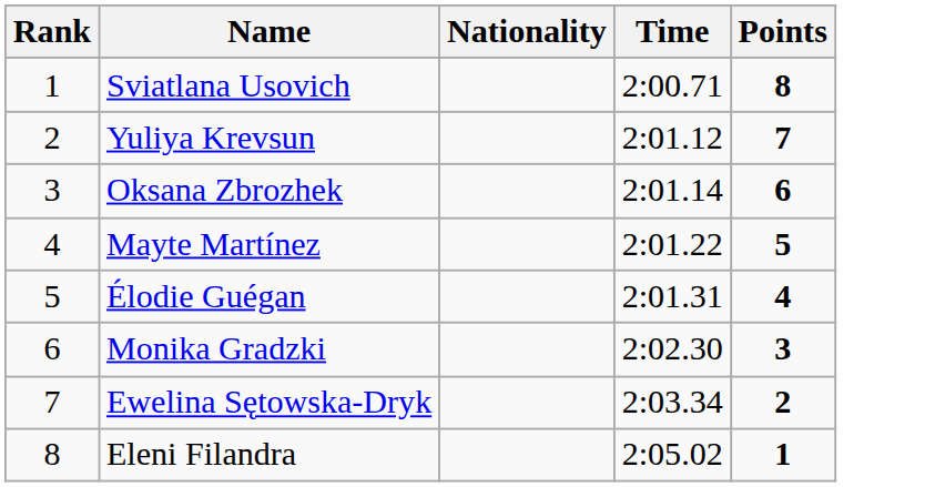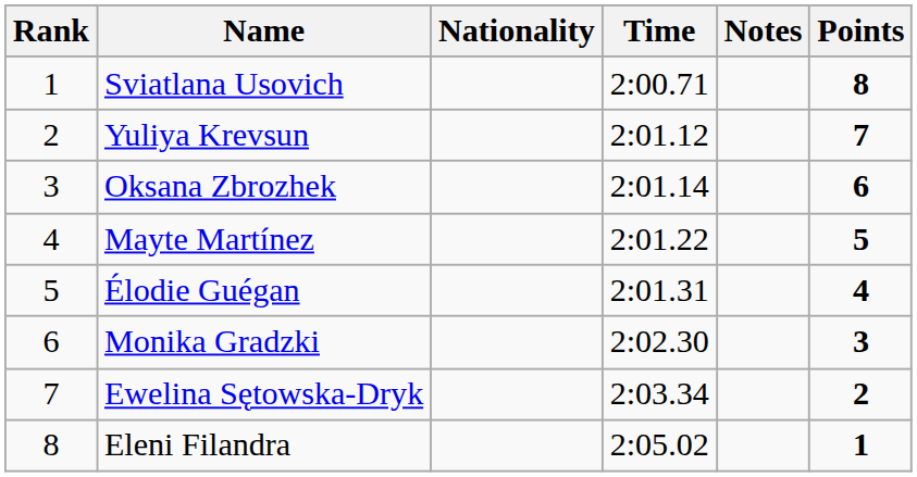+ column: Notes
